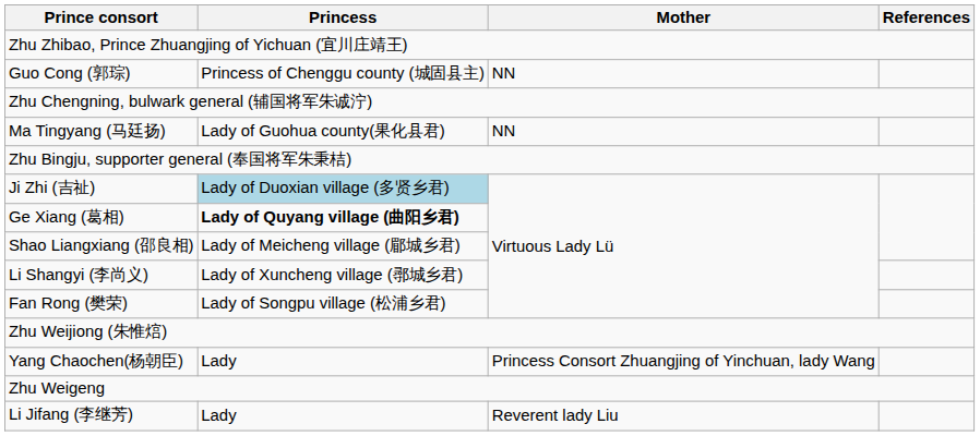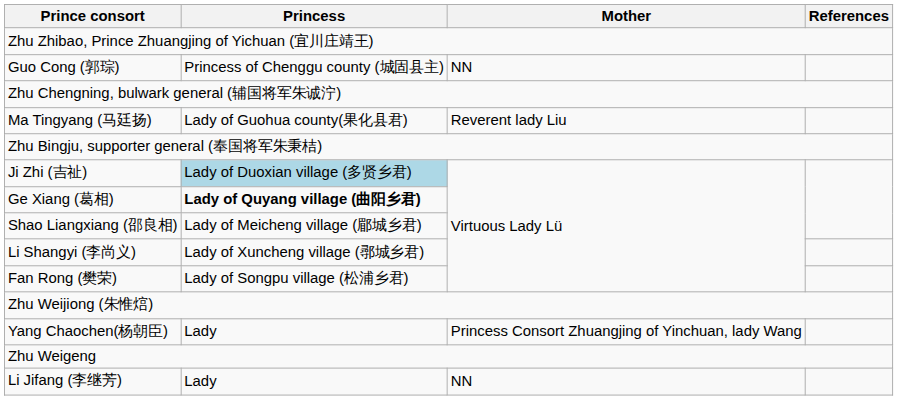Ma Tingyang (马廷扬) | Mother: NN -> Reverent lady Liu
Li Jifang (李继芳) | Mother: Reverent lady Liu -> NN
